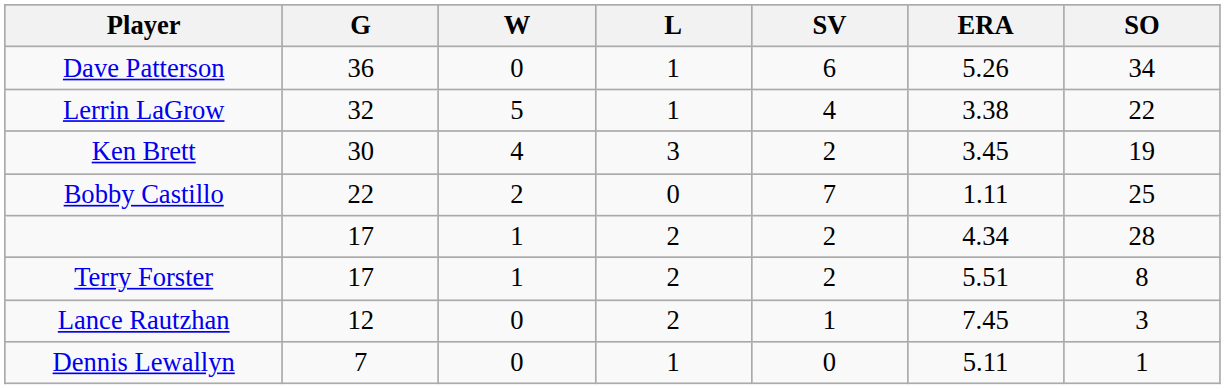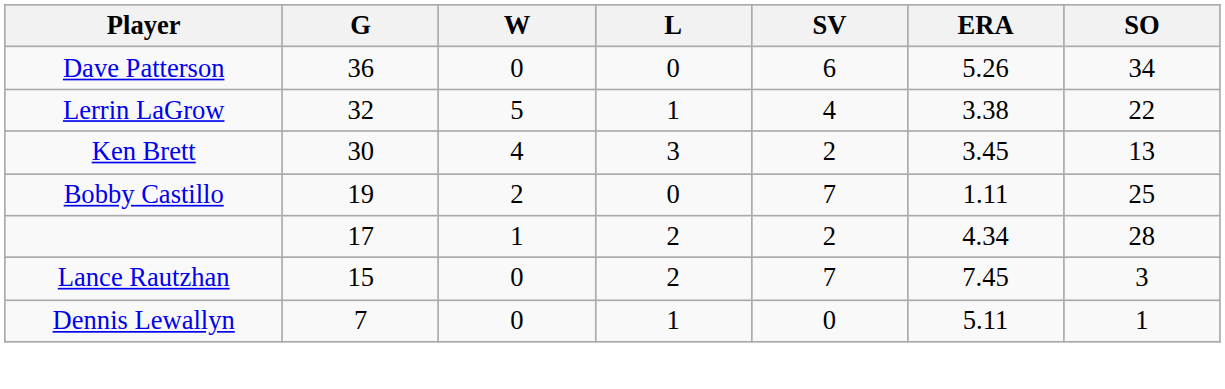Dave Patterson | L: 1 -> 0
Ken Brett | SO: 19 -> 13
Bobby Castillo | G: 22 -> 19
- row: Terry Forster | 17 | 1 | 2 | 2 | 5.51 | 8
Lance Rautzhan | G: 12 -> 15
Lance Rautzhan | SV: 1 -> 7
